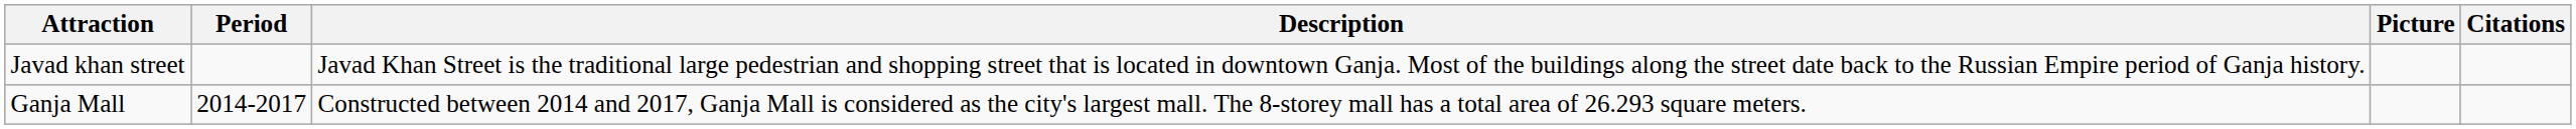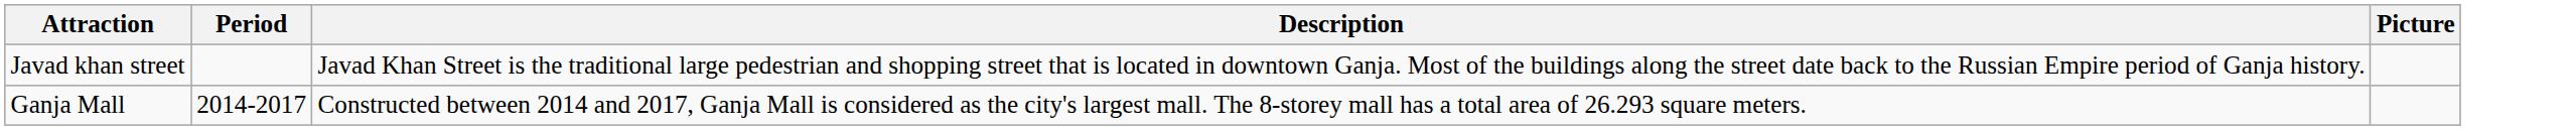- column: Citations
